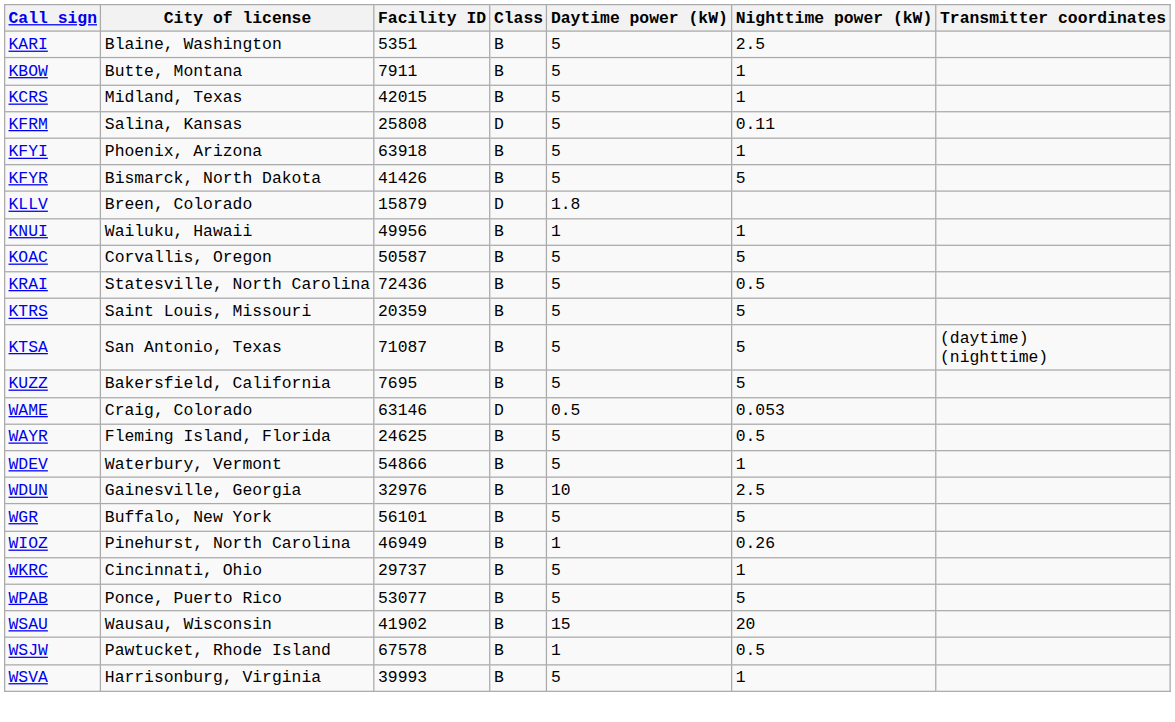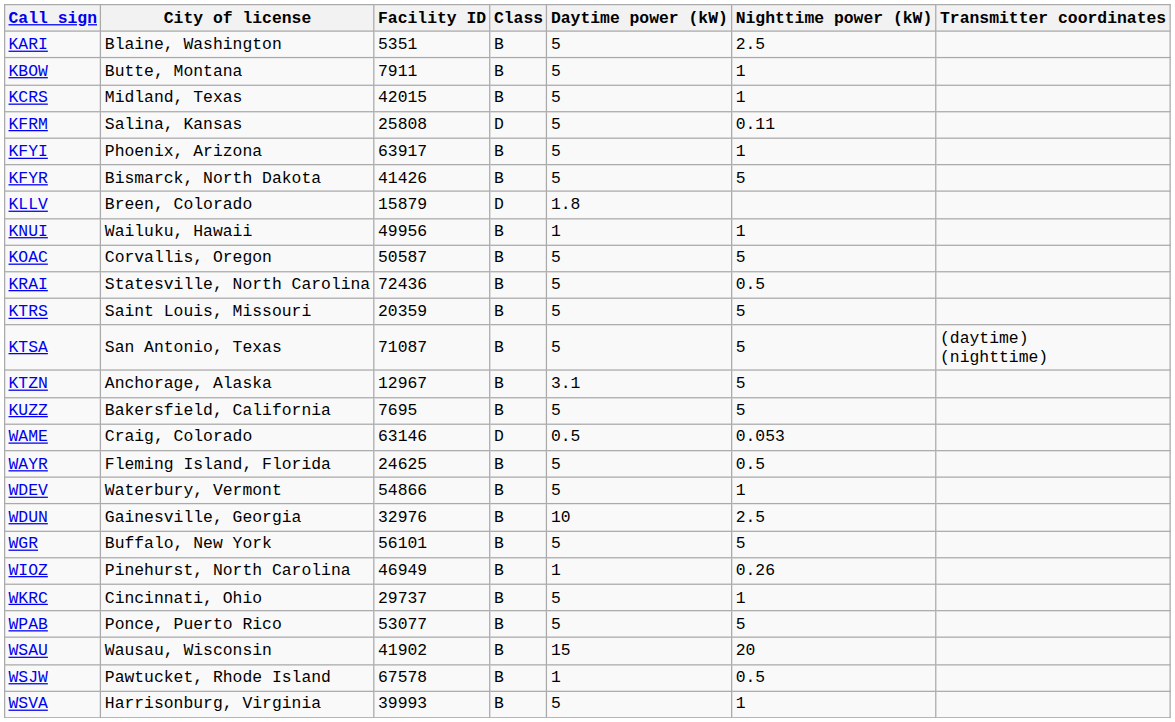KFYI | Facility ID: 63918 -> 63917
+ row: KTZN | Anchorage, Alaska | 12967 | B | 3.1 | 5
